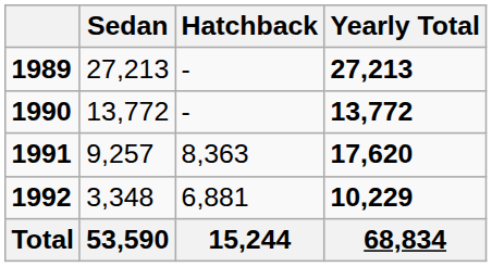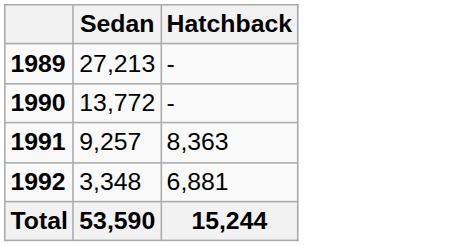- column: Yearly Total | 27,213 | 13,772 | 17,620 | 10,229 | 68,834
